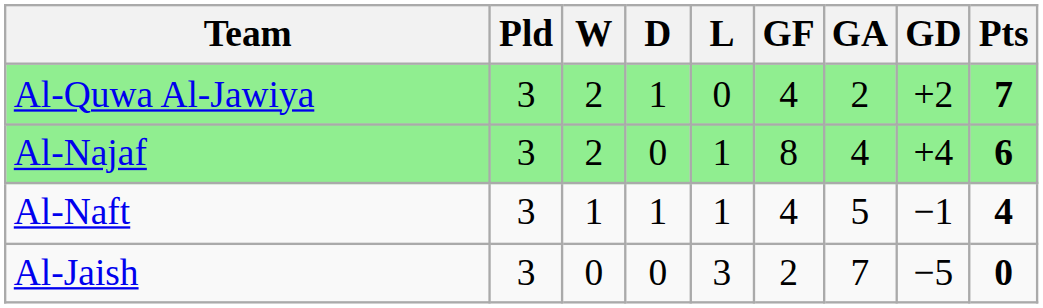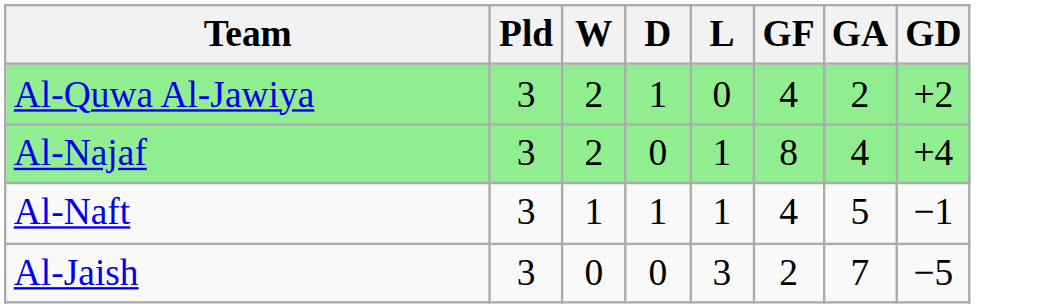- column: Pts | 7 | 6 | 4 | 0
